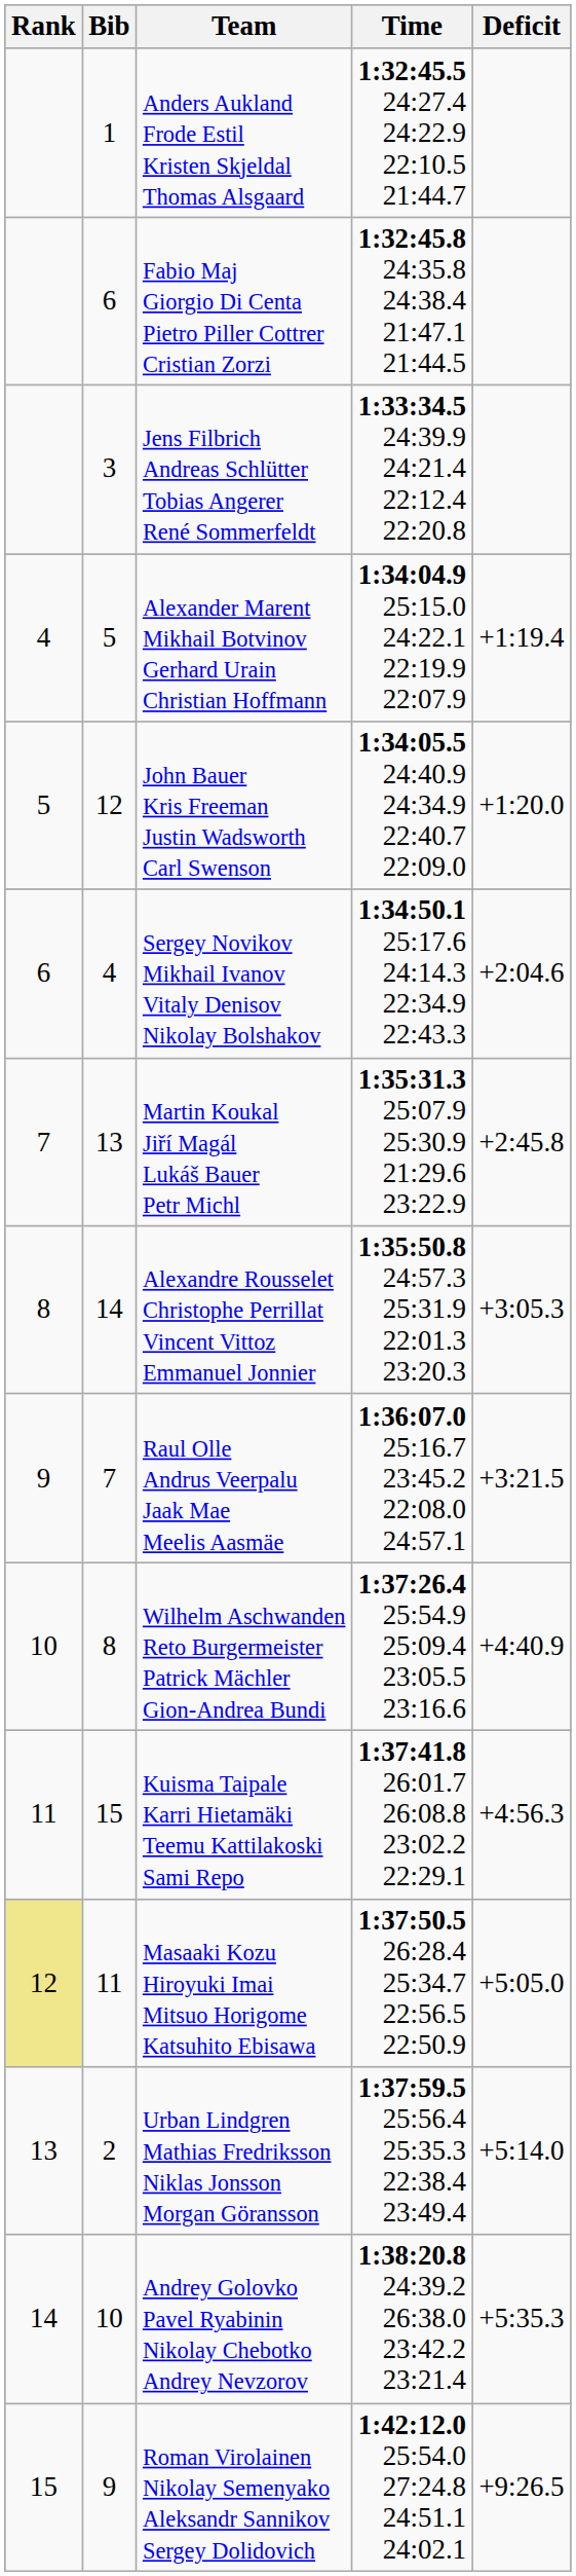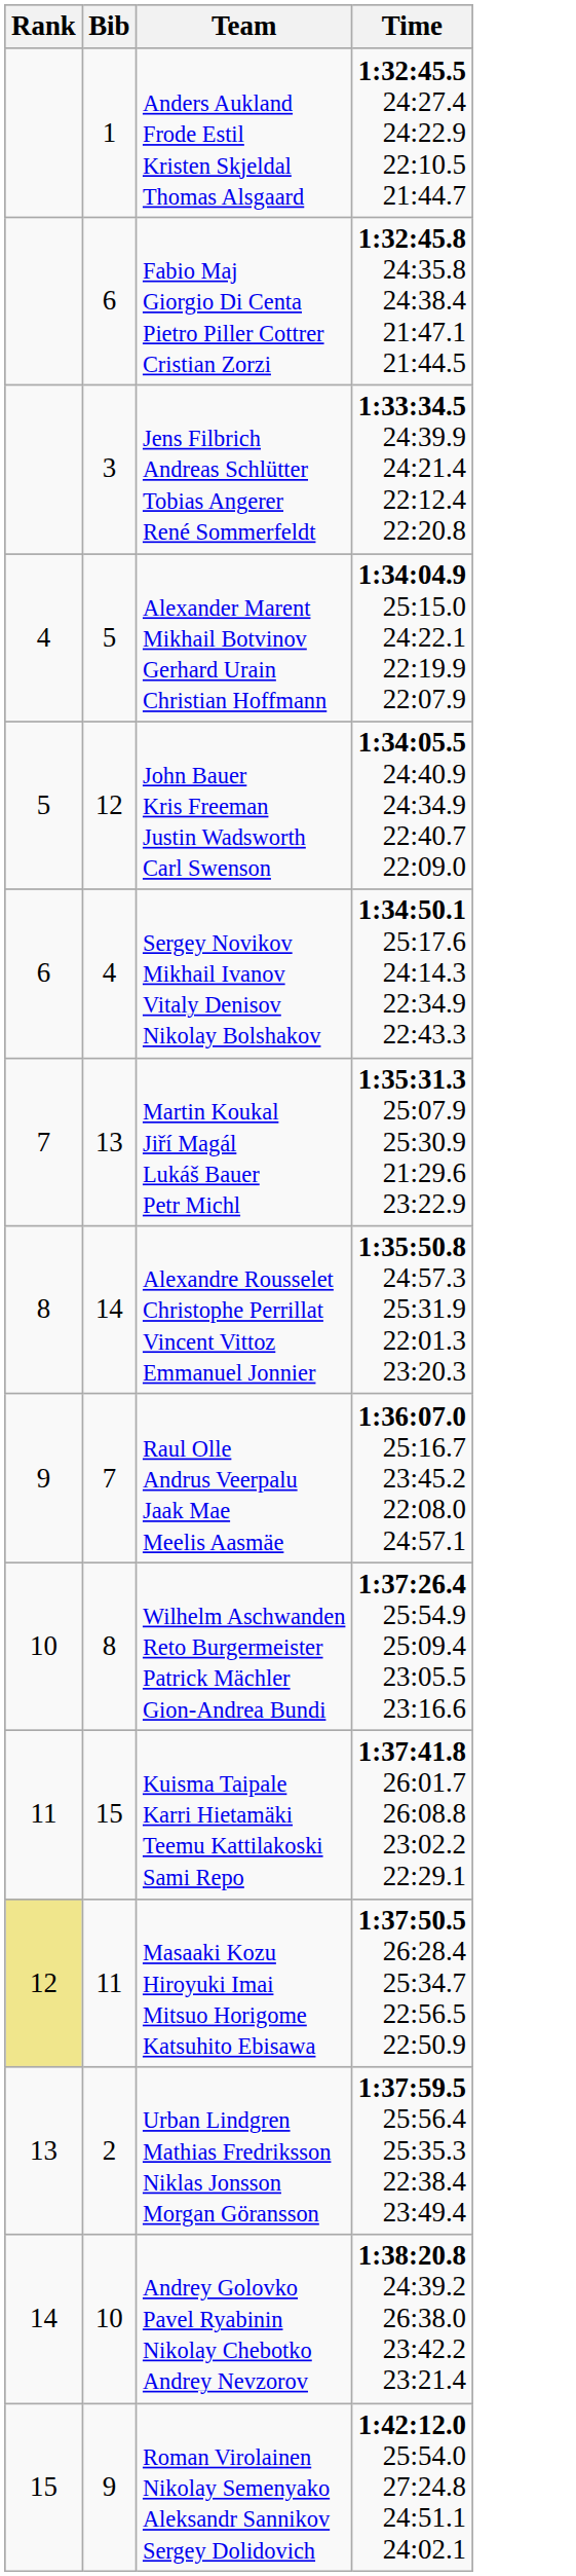- column: Deficit | +1:19.4 | +1:20.0 | +2:04.6 | +2:45.8 | +3:05.3 | +3:21.5 | +4:40.9 | +4:56.3 | +5:05.0 | +5:14.0 | +5:35.3 | +9:26.5
